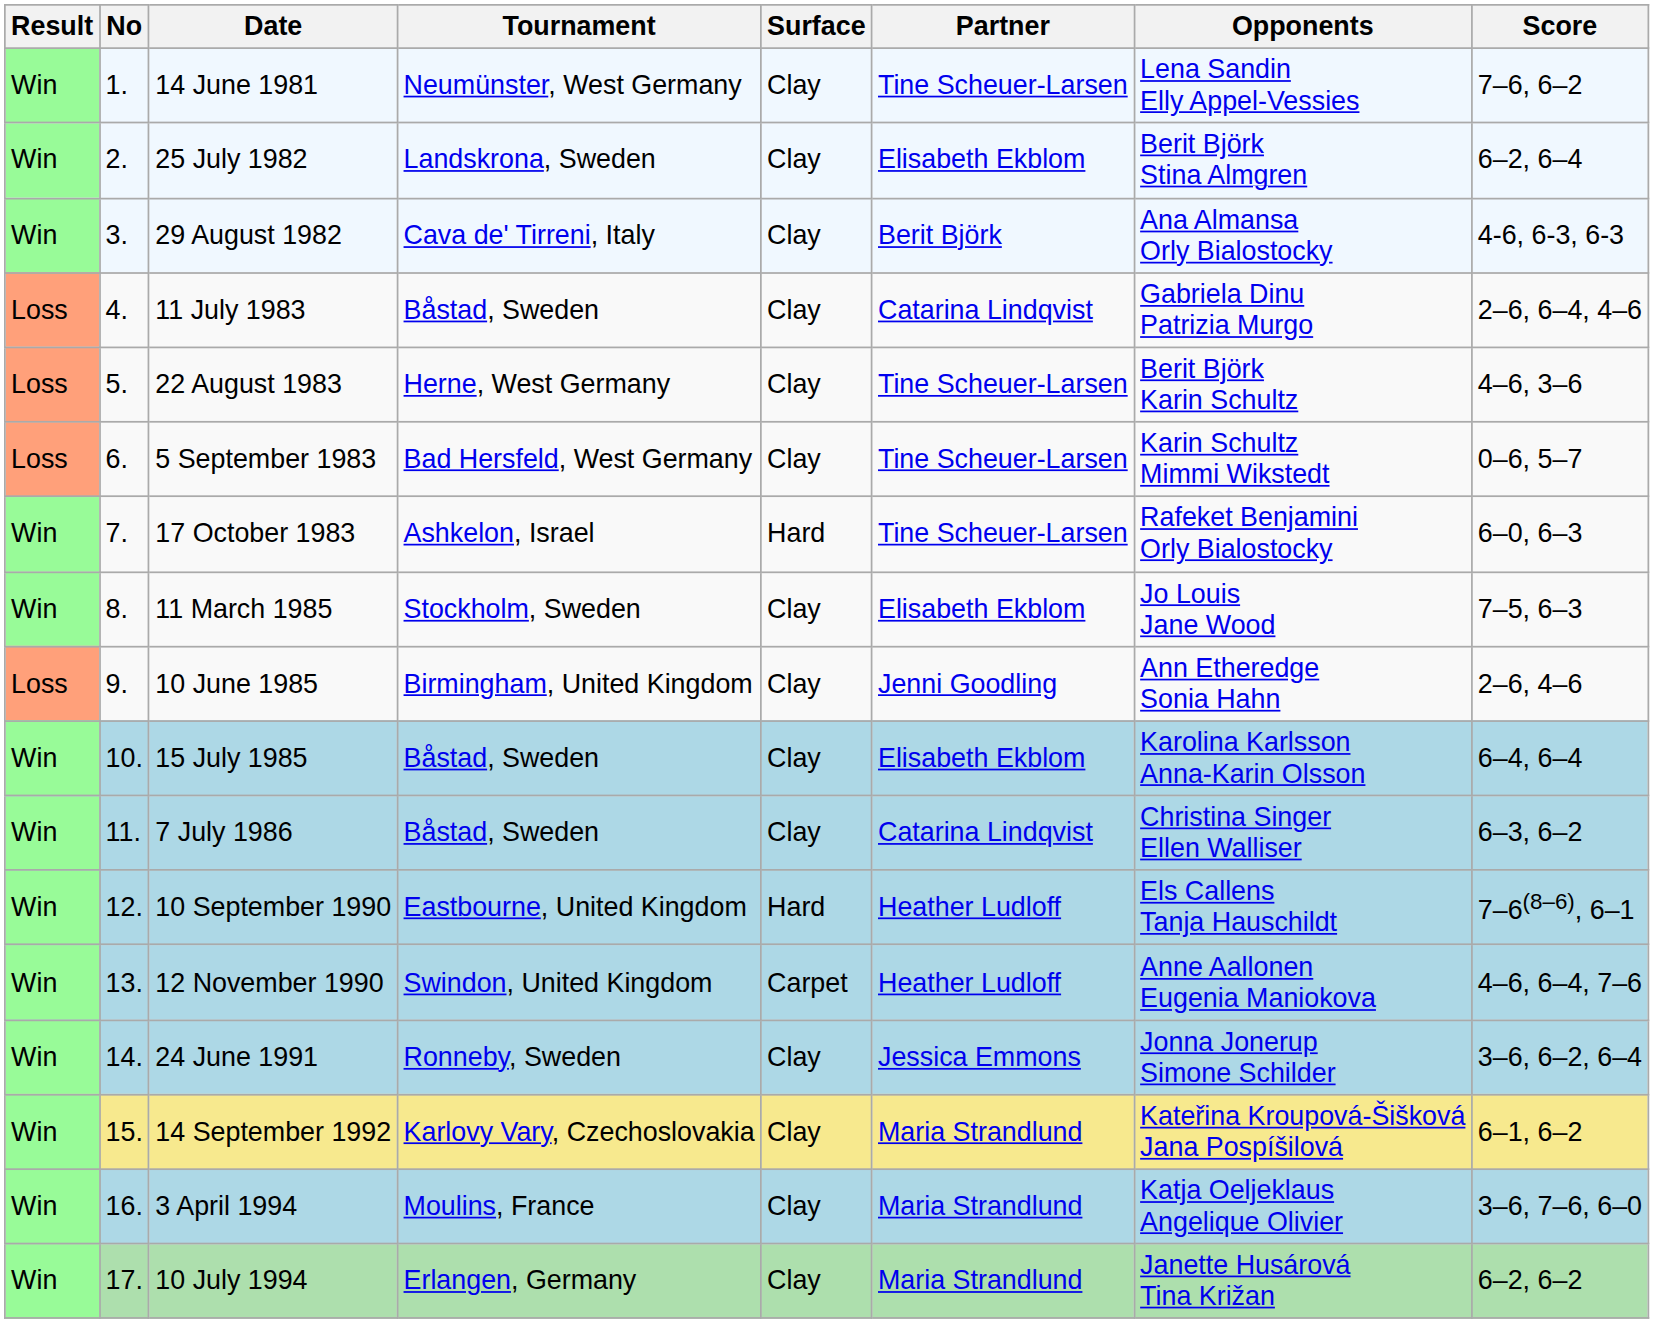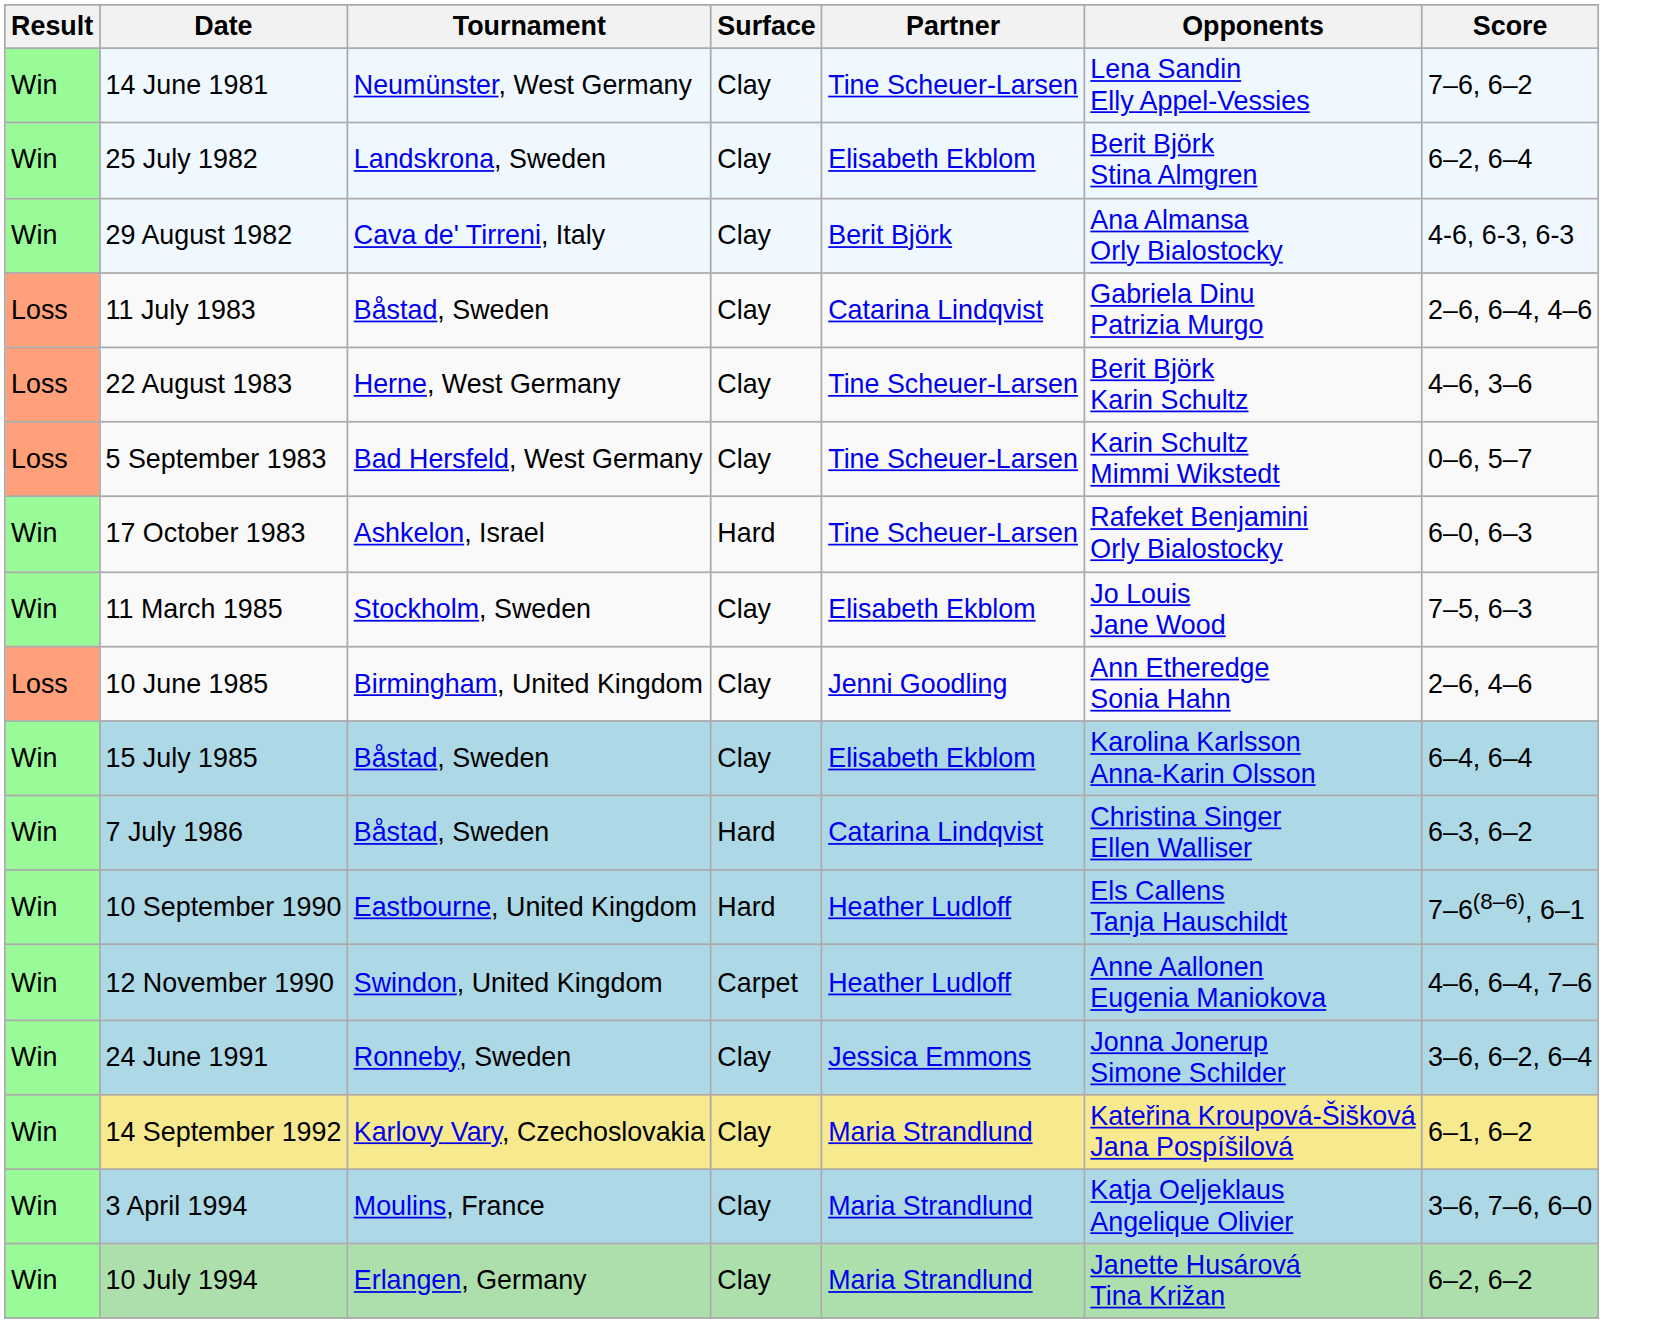- column: No | 1. | 2. | 3. | 4. | 5. | 6. | 7. | 8. | 9. | 10. | 11. | 12. | 13. | 14. | 15. | 16. | 17.
7 July 1986 | Surface: Clay -> Hard
